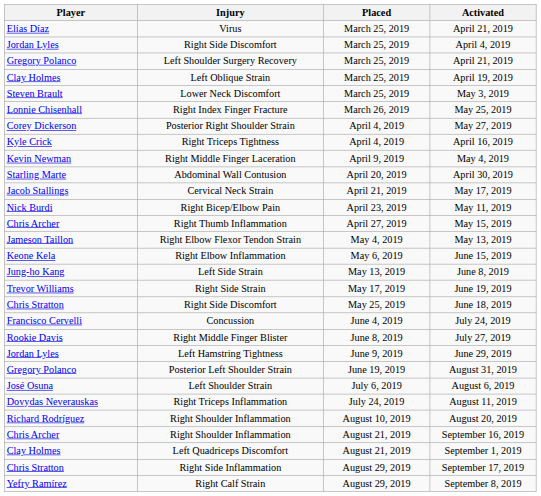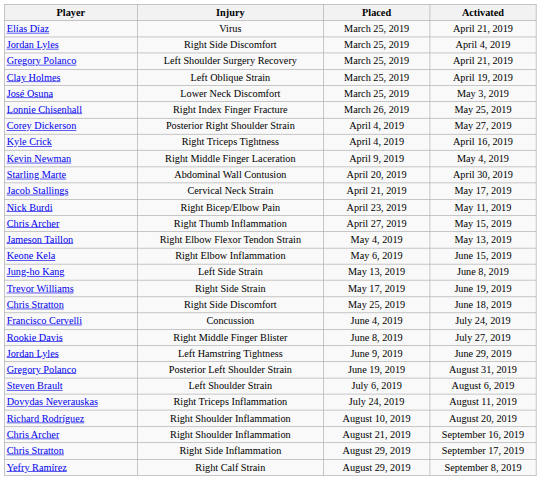May 3, 2019 | Player: Steven Brault -> José Osuna
August 6, 2019 | Player: José Osuna -> Steven Brault
- row: Clay Holmes | Left Quadriceps Discomfort | August 21, 2019 | September 1, 2019
